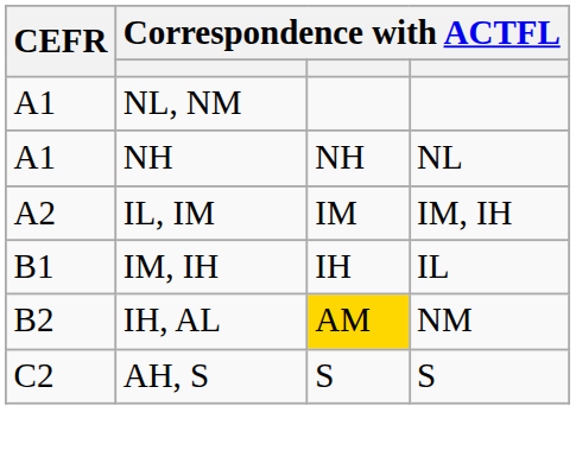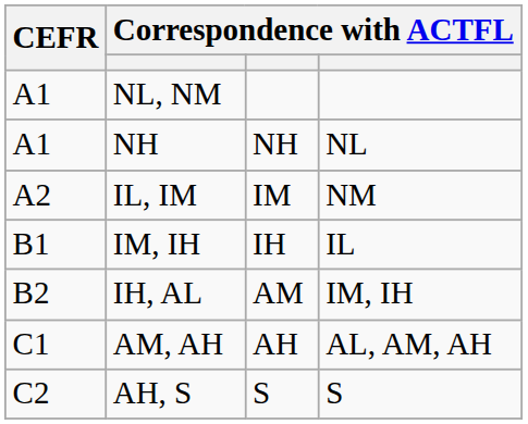IL, IM | column 4: IM, IH -> NM
IH, AL | column 3: gold background -> no background
IH, AL | column 4: NM -> IM, IH
+ row: C1 | AM, AH | AH | AL, AM, AH
